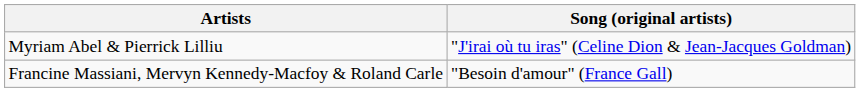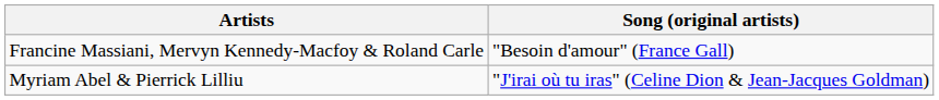rows swapped: Francine Massiani, Mervyn Kennedy-Macfoy & Roland Carle <-> Myriam Abel & Pierrick Lilliu
